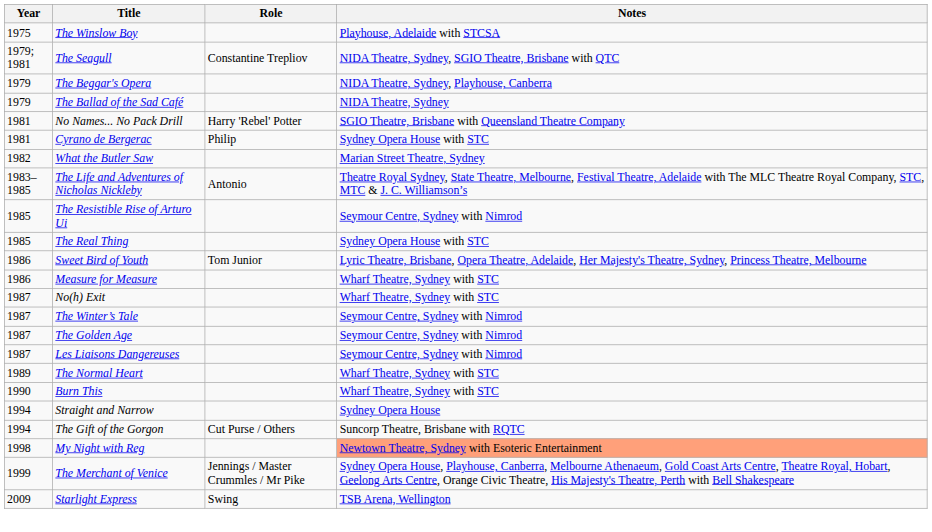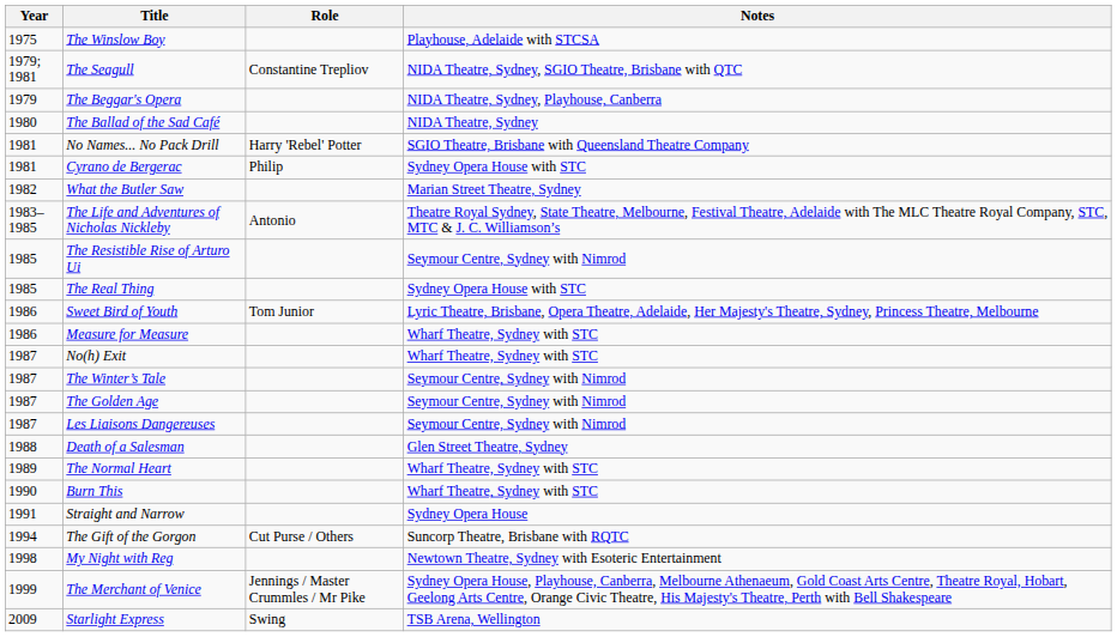The Ballad of the Sad Café | Year: 1979 -> 1980
+ row: 1988 | Death of a Salesman | Glen Street Theatre, Sydney
Straight and Narrow | Year: 1994 -> 1991
My Night with Reg | Notes: lightsalmon background -> no background
